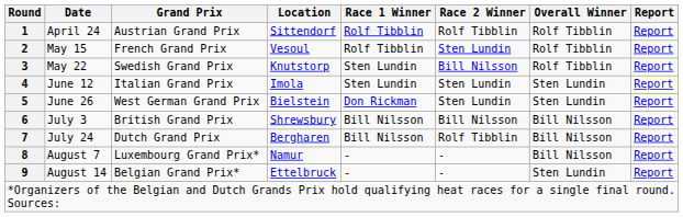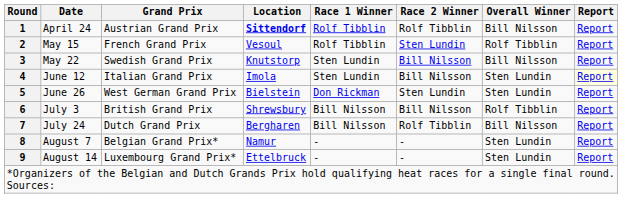1 | Location: normal -> bold
1 | Overall Winner: Rolf Tibblin -> Bill Nilsson
3 | Overall Winner: Rolf Tibblin -> Bill Nilsson
4 | Race 2 Winner: Sten Lundin -> Bill Nilsson
6 | Overall Winner: Bill Nilsson -> Rolf Tibblin
8 | Grand Prix: Luxembourg Grand Prix* -> Belgian Grand Prix*
8 | Overall Winner: Bill Nilsson -> Sten Lundin
9 | Grand Prix: Belgian Grand Prix* -> Luxembourg Grand Prix*
